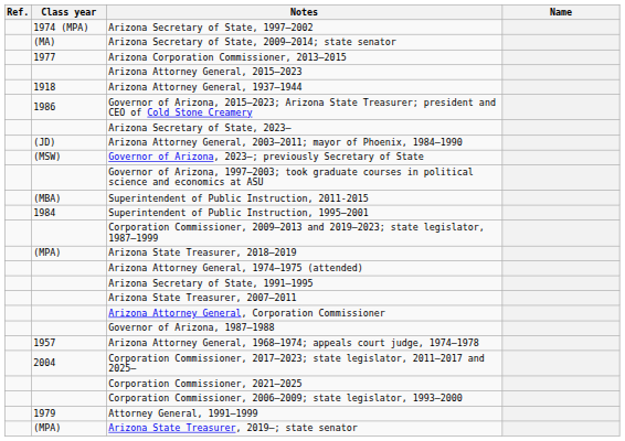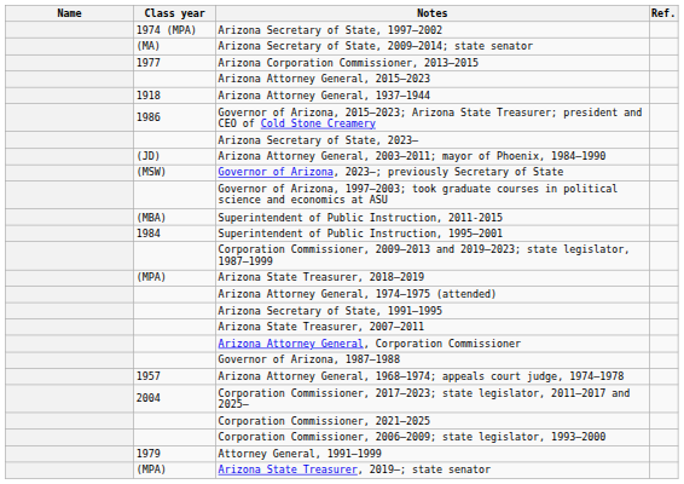columns swapped: Name <-> Ref.
